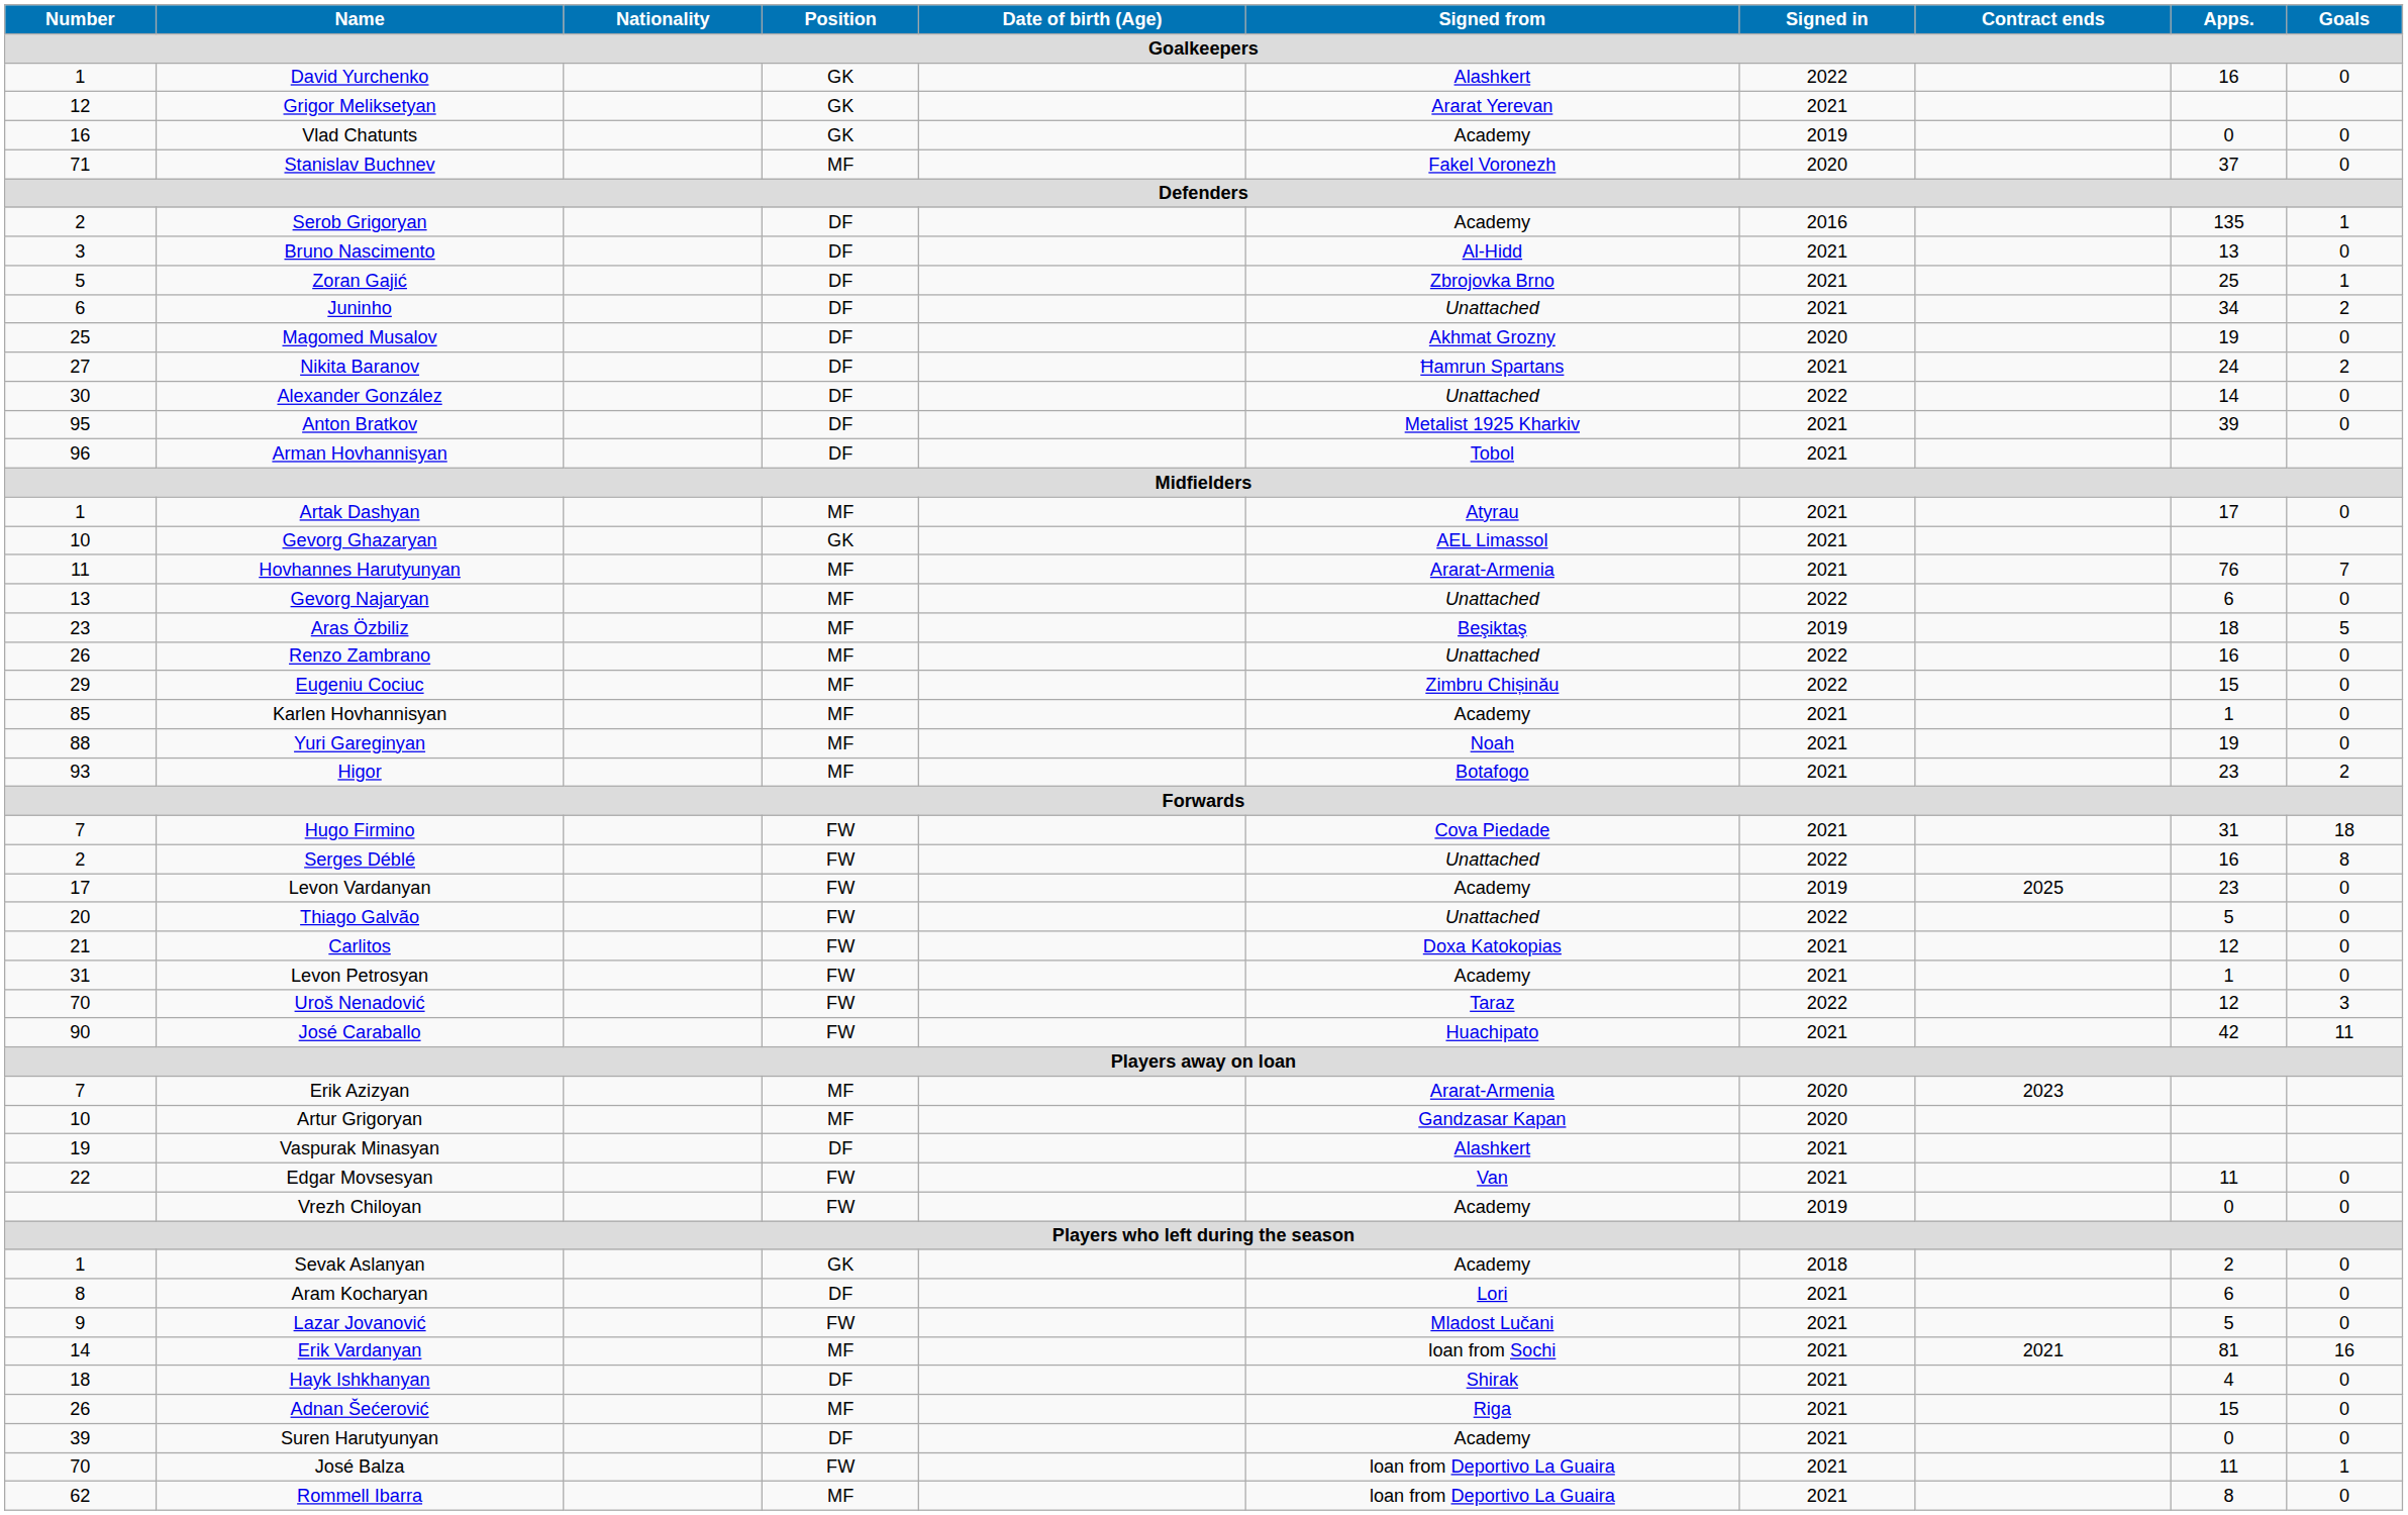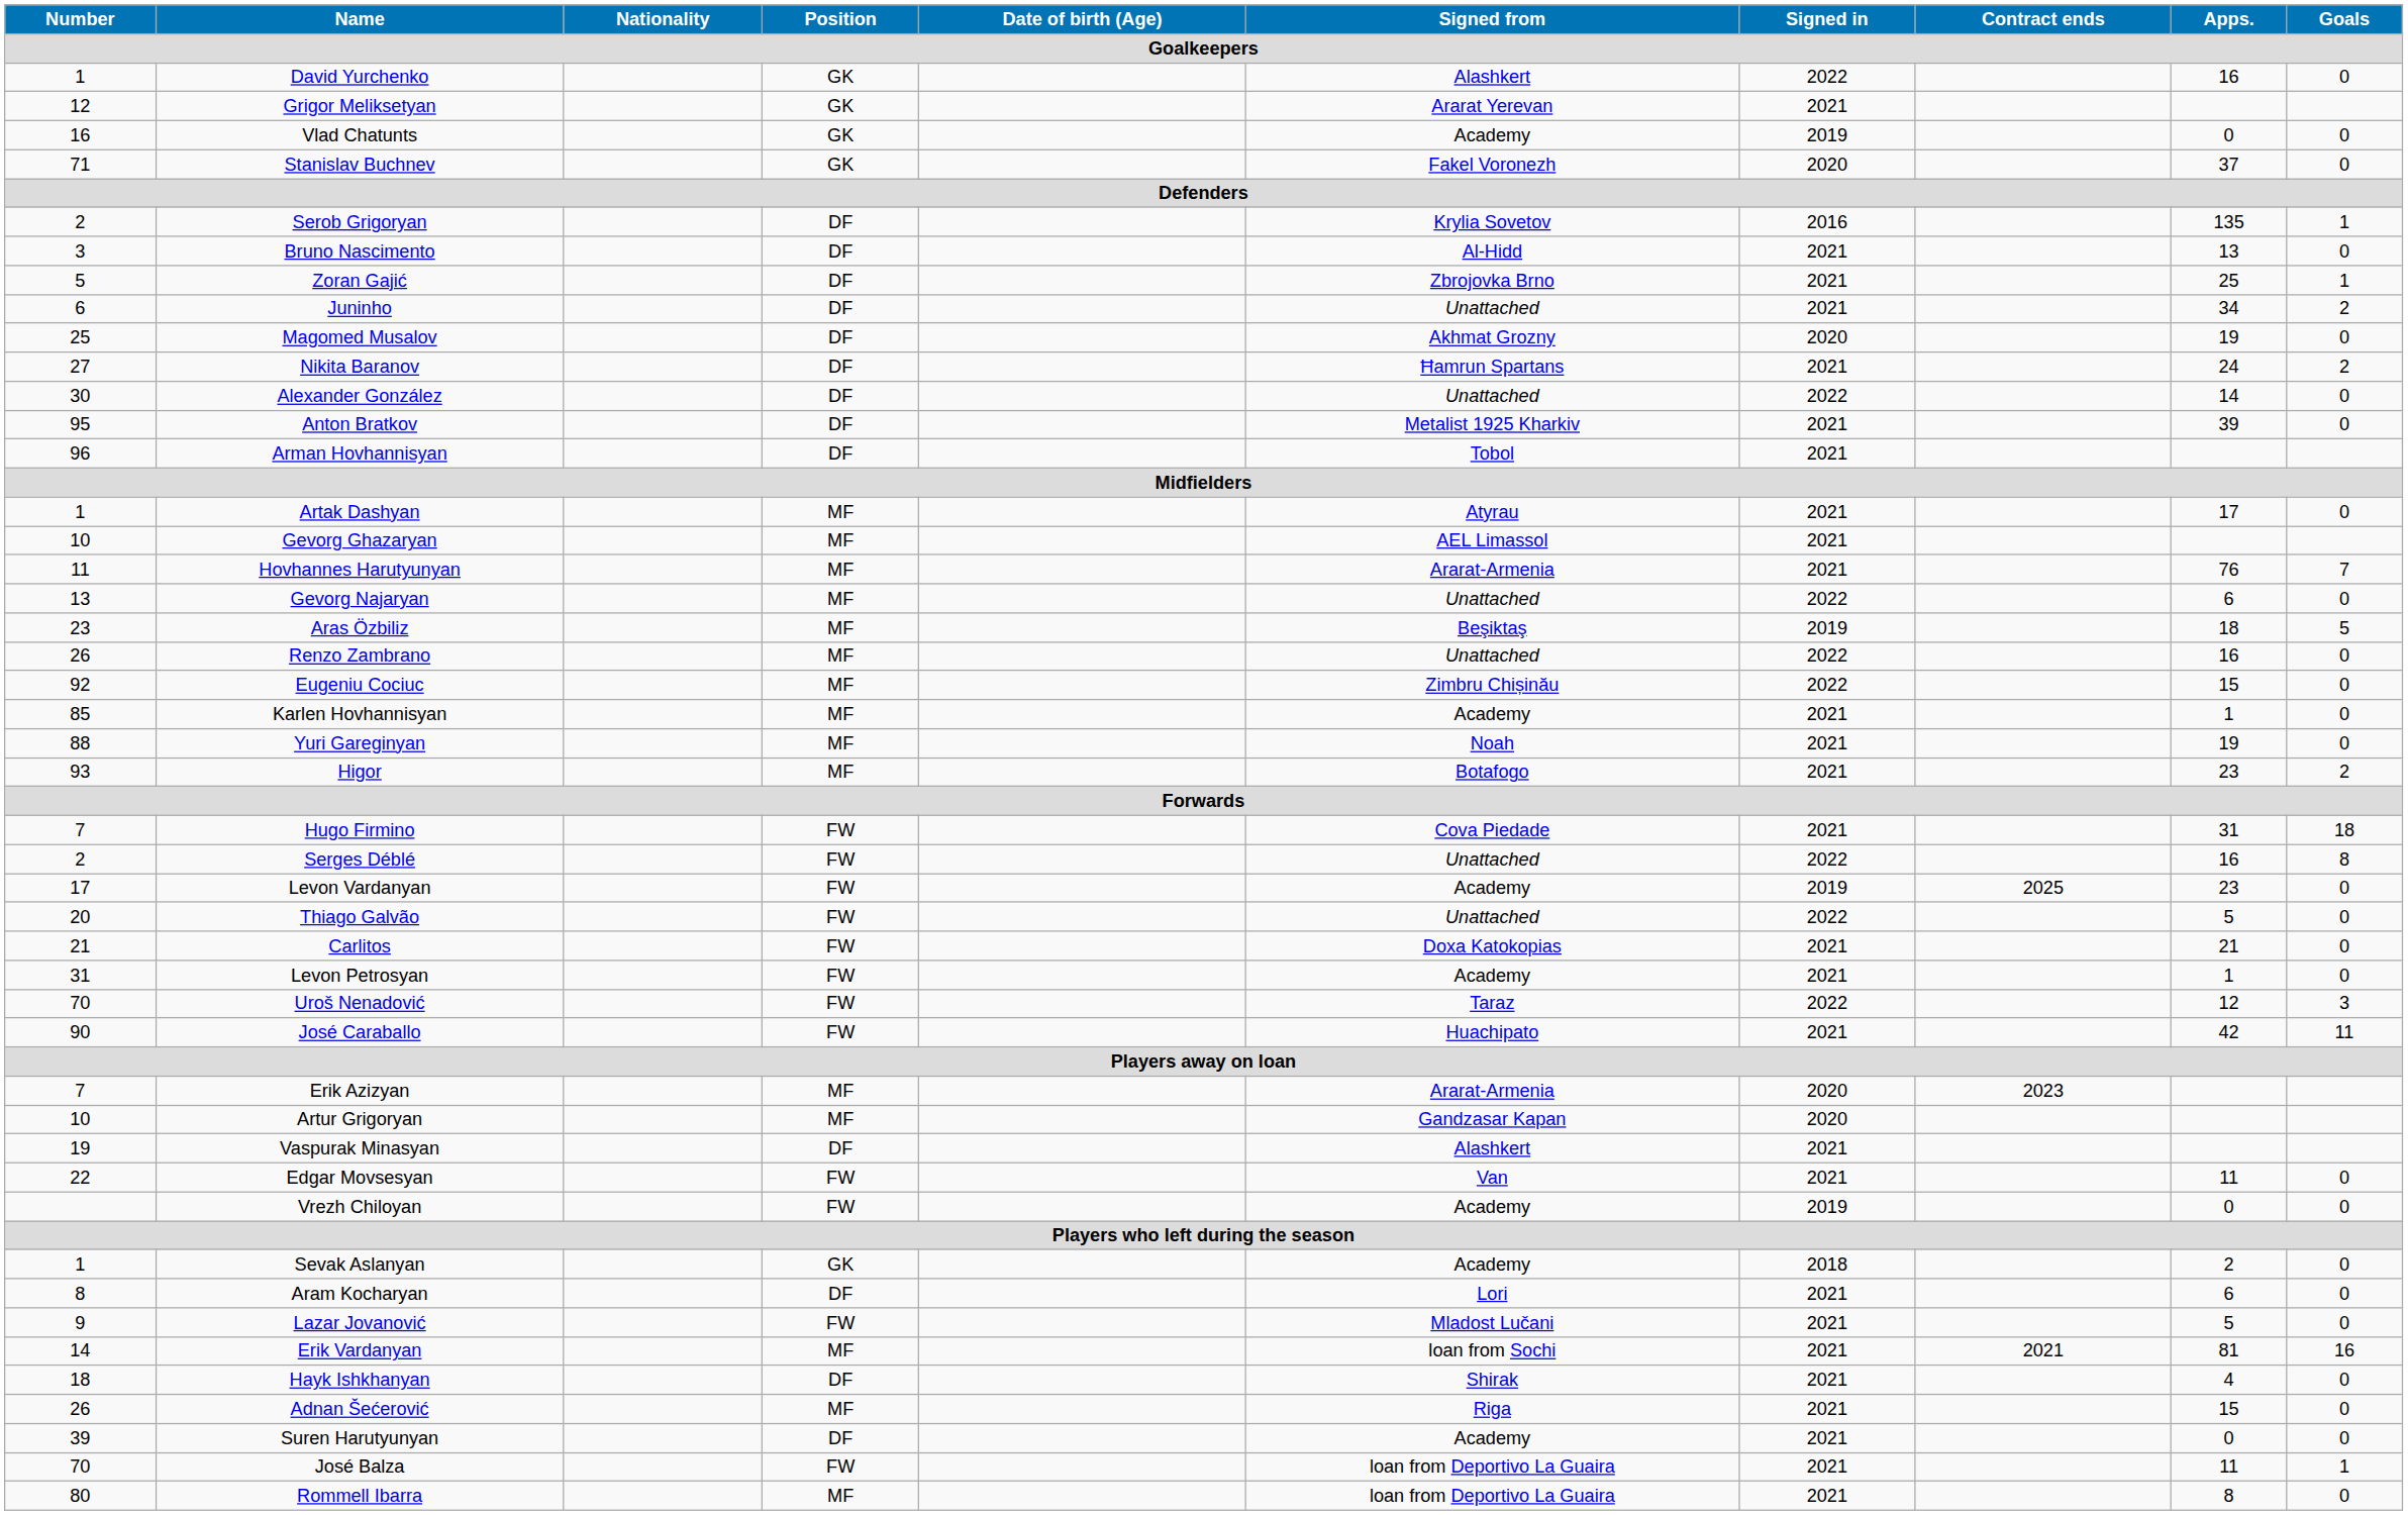Stanislav Buchnev | Position: MF -> GK
Serob Grigoryan | Signed from: Academy -> Krylia Sovetov
Gevorg Ghazaryan | Position: GK -> MF
Eugeniu Cociuc | Number: 29 -> 92
Carlitos | Apps.: 12 -> 21
Rommell Ibarra | Number: 62 -> 80
